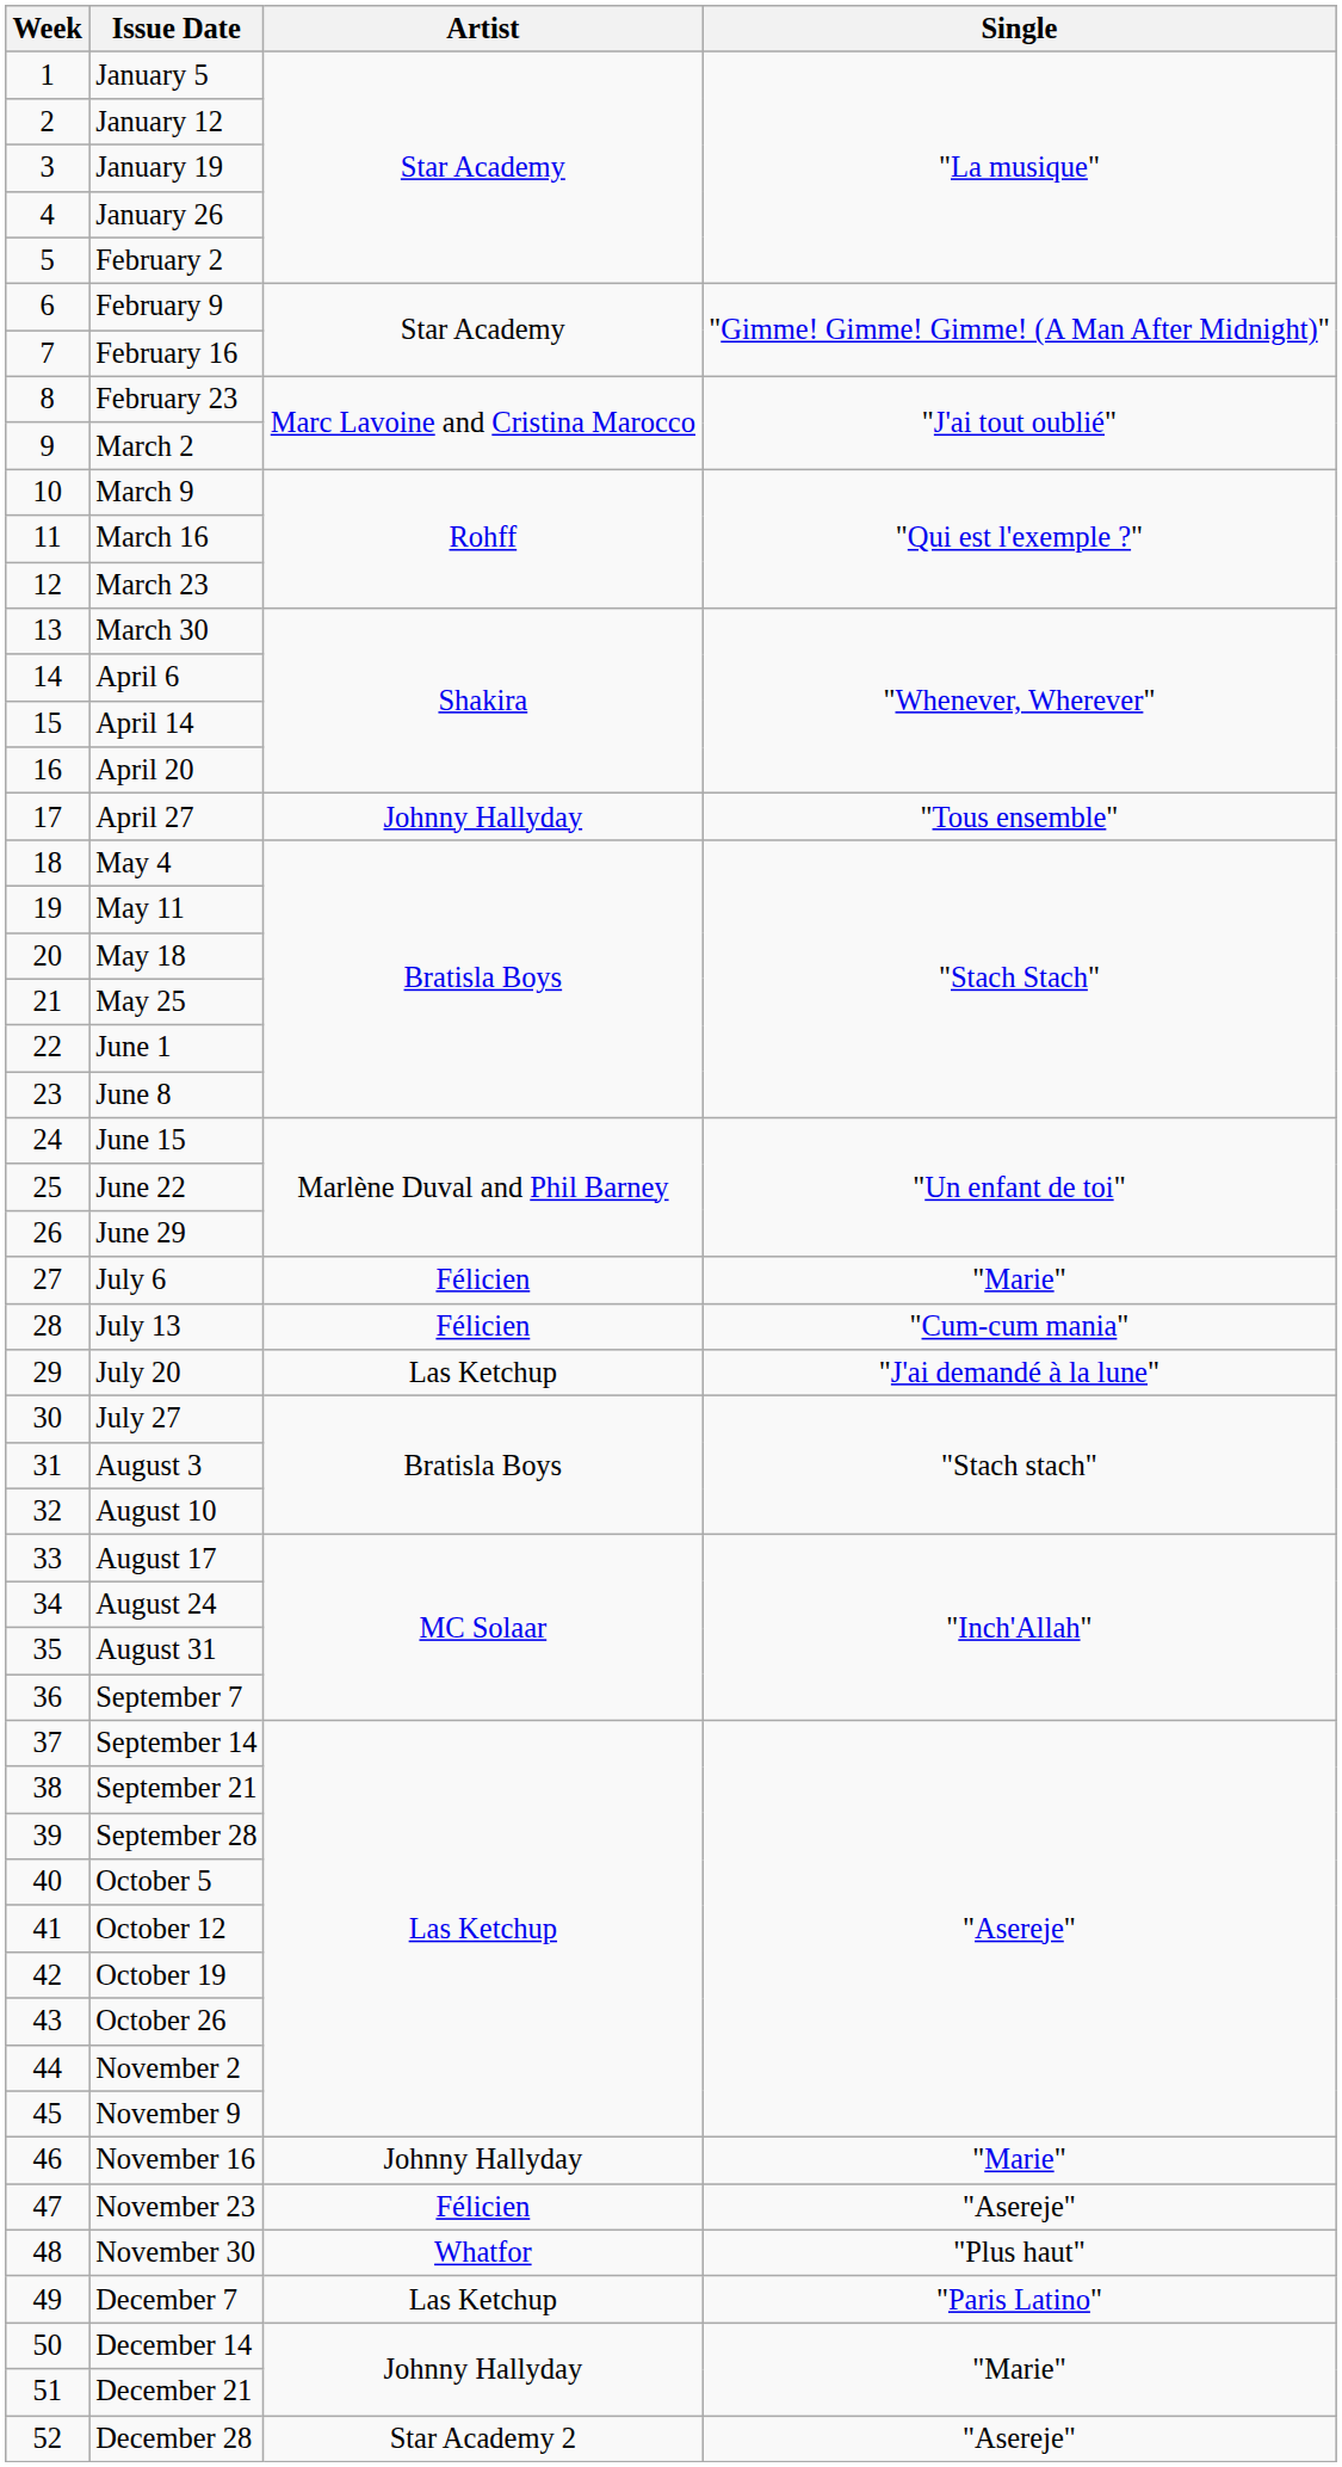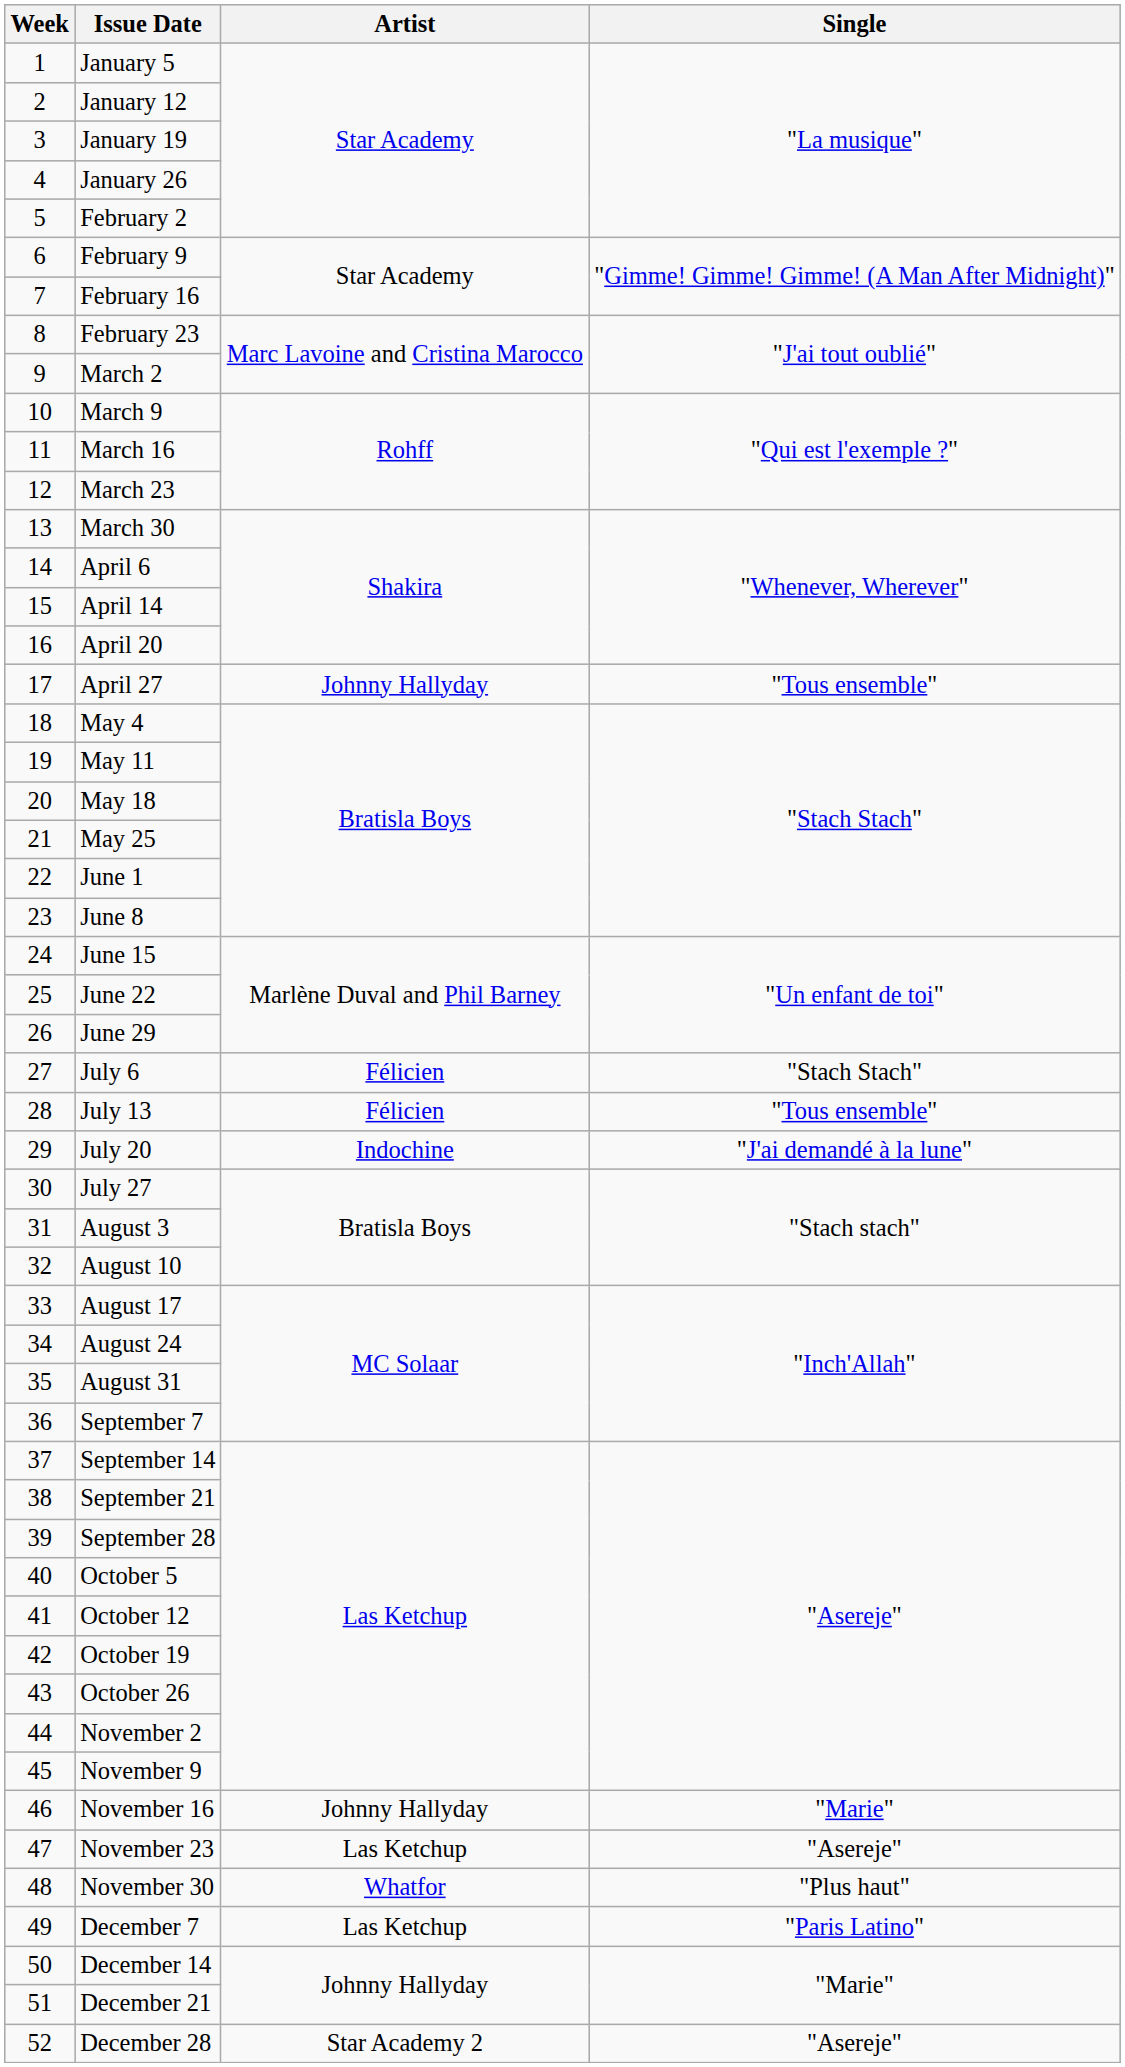July 6 | Single: "Marie" -> "Stach Stach"
July 13 | Single: "Cum-cum mania" -> "Tous ensemble"
July 20 | Artist: Las Ketchup -> Indochine
November 23 | Artist: Félicien -> Las Ketchup
